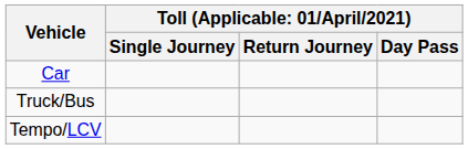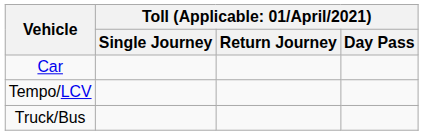rows swapped: Tempo/LCV <-> Truck/Bus
